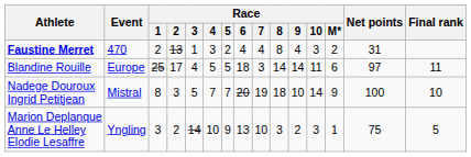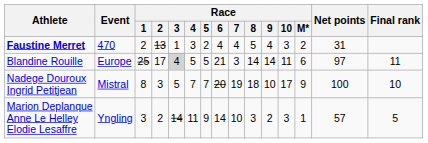Faustine Merret | Race / 8: 8 -> 5
Blandine Rouille | Race / 3: no background -> lightgrey background
Blandine Rouille | Race / 6: 18 -> 21
Nadege Douroux Ingrid Petitjean | Race / 10: 14 -> 17
Marion Deplanque Anne Le Helley Elodie Lesaffre | Race / 4: 10 -> 11
Marion Deplanque Anne Le Helley Elodie Lesaffre | Race / 6: 13 -> 14
Marion Deplanque Anne Le Helley Elodie Lesaffre | Net points: 75 -> 57
